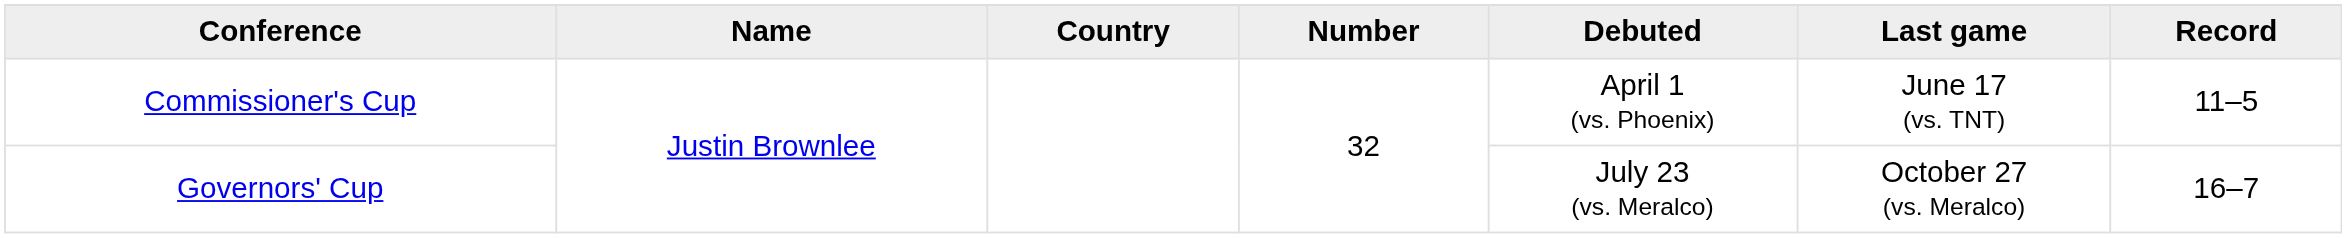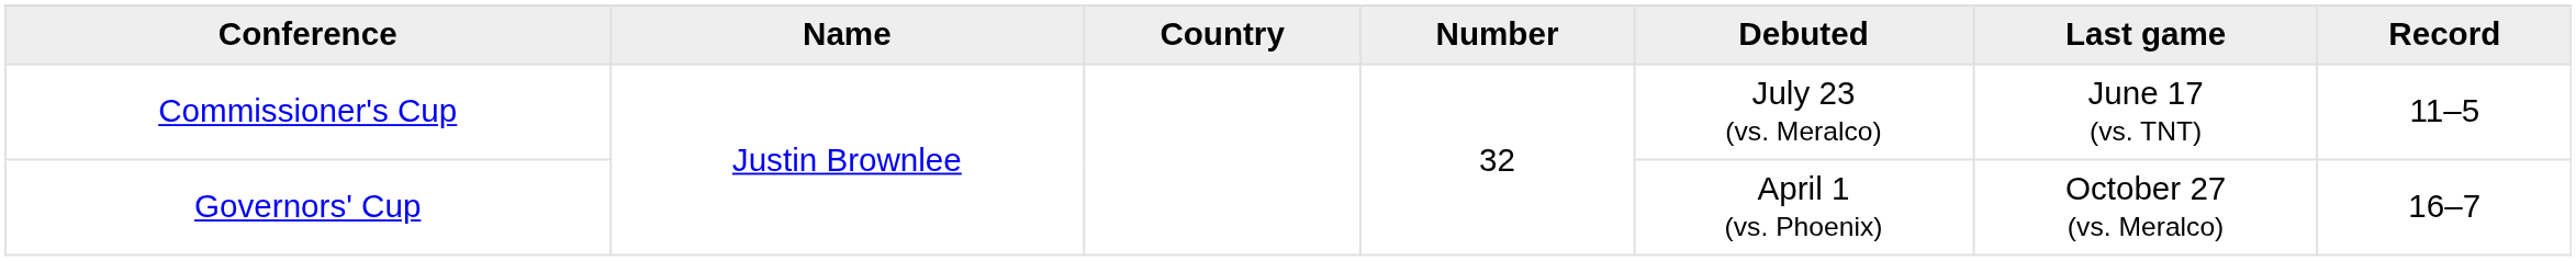Commissioner's Cup | Debuted: April 1 (vs. Phoenix) -> July 23 (vs. Meralco)
Governors' Cup | Debuted: July 23 (vs. Meralco) -> April 1 (vs. Phoenix)
